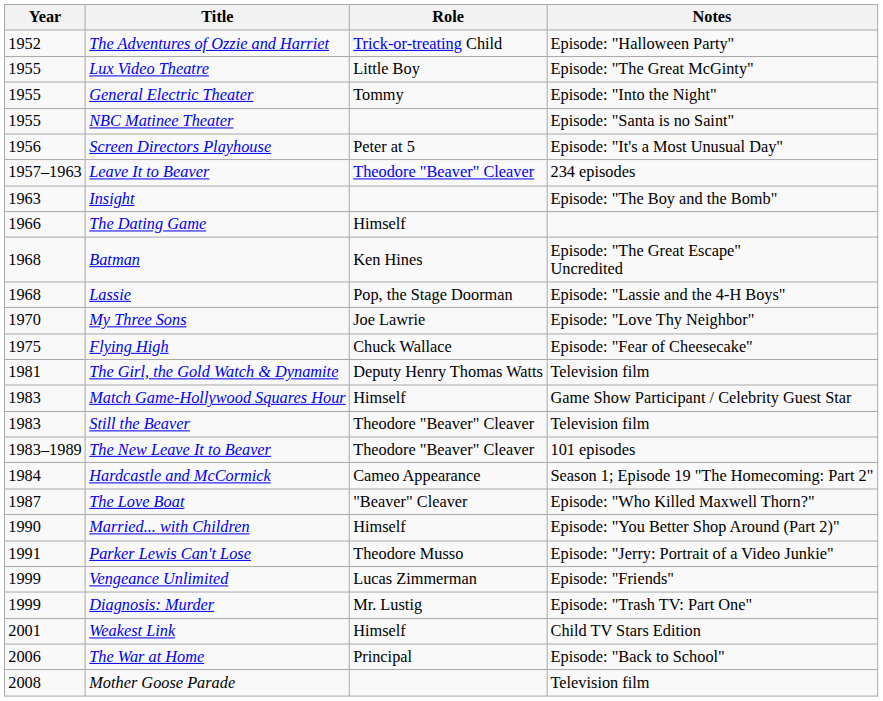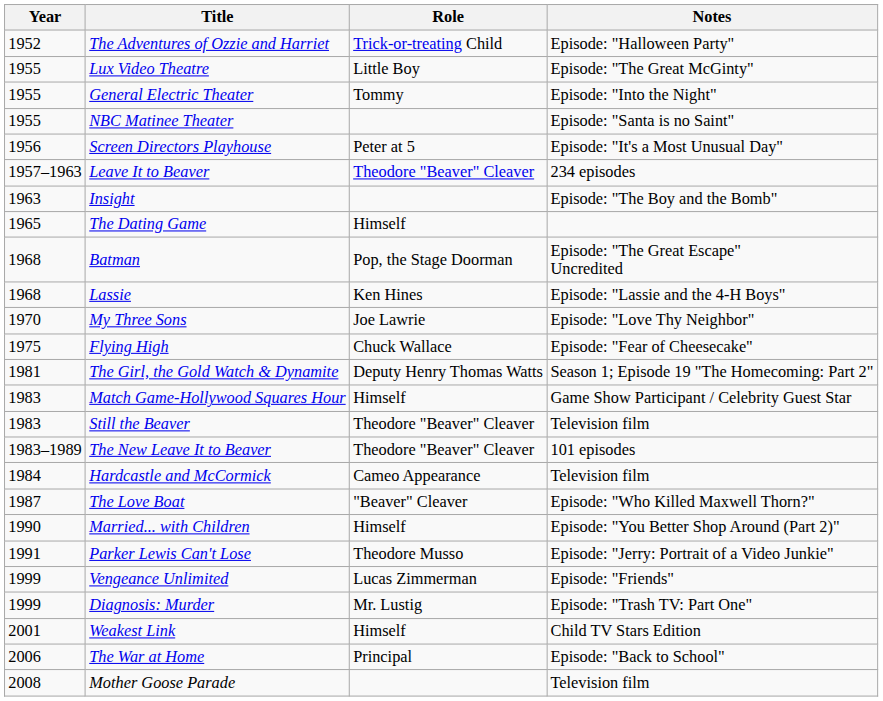The Dating Game | Year: 1966 -> 1965
Batman | Role: Ken Hines -> Pop, the Stage Doorman
Lassie | Role: Pop, the Stage Doorman -> Ken Hines
The Girl, the Gold Watch & Dynamite | Notes: Television film -> Season 1; Episode 19 "The Homecoming: Part 2"
Hardcastle and McCormick | Notes: Season 1; Episode 19 "The Homecoming: Part 2" -> Television film
